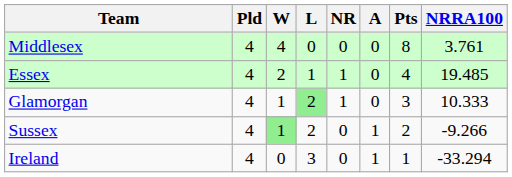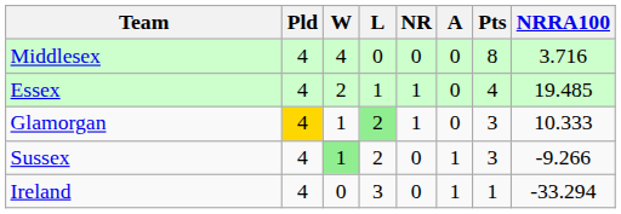Middlesex | NRRA100: 3.761 -> 3.716
Glamorgan | Pld: no background -> gold background
Sussex | Pts: 2 -> 3
